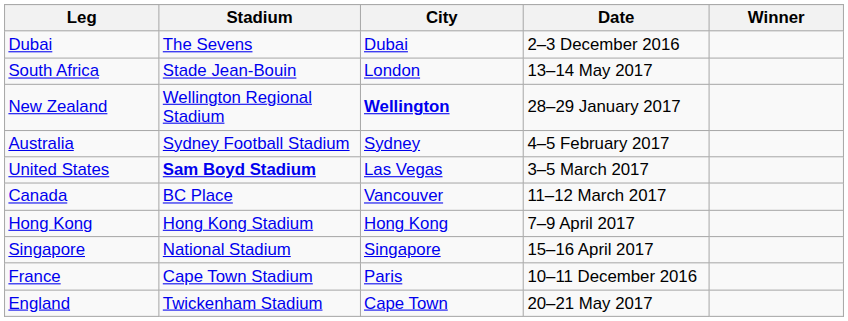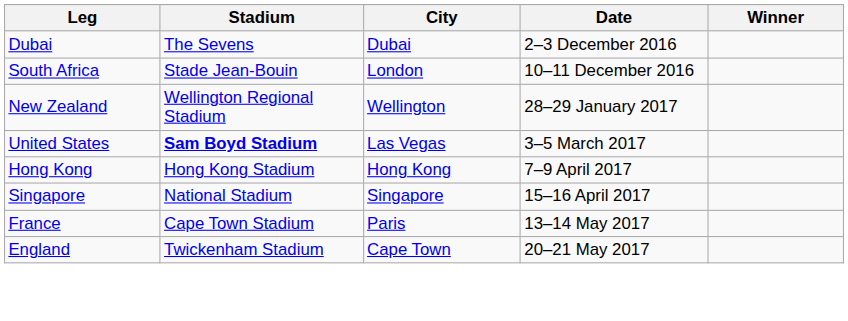South Africa | Date: 13–14 May 2017 -> 10–11 December 2016
New Zealand | City: bold -> normal
- row: Australia | Sydney Football Stadium | Sydney | 4–5 February 2017
- row: Canada | BC Place | Vancouver | 11–12 March 2017
France | Date: 10–11 December 2016 -> 13–14 May 2017
